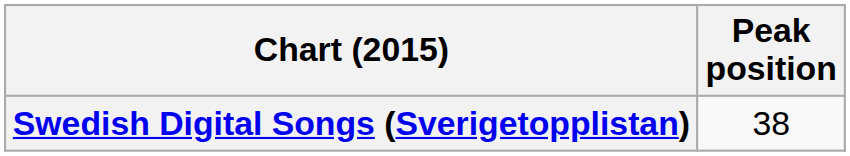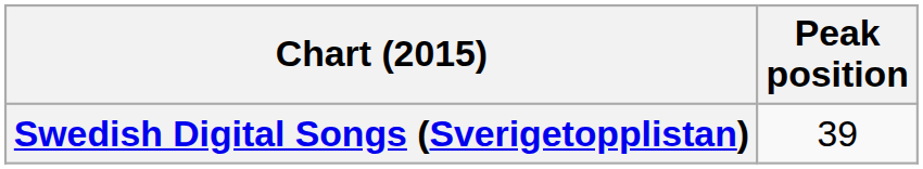Swedish Digital Songs (Sverigetopplistan) | Peak position: 38 -> 39
